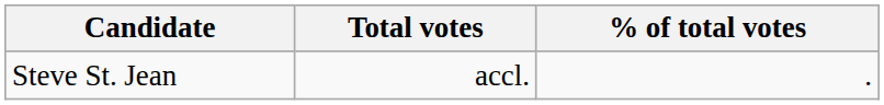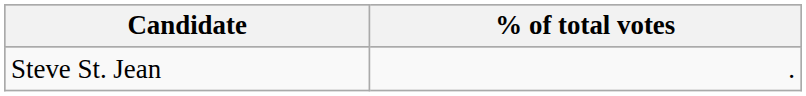- column: Total votes | accl.
